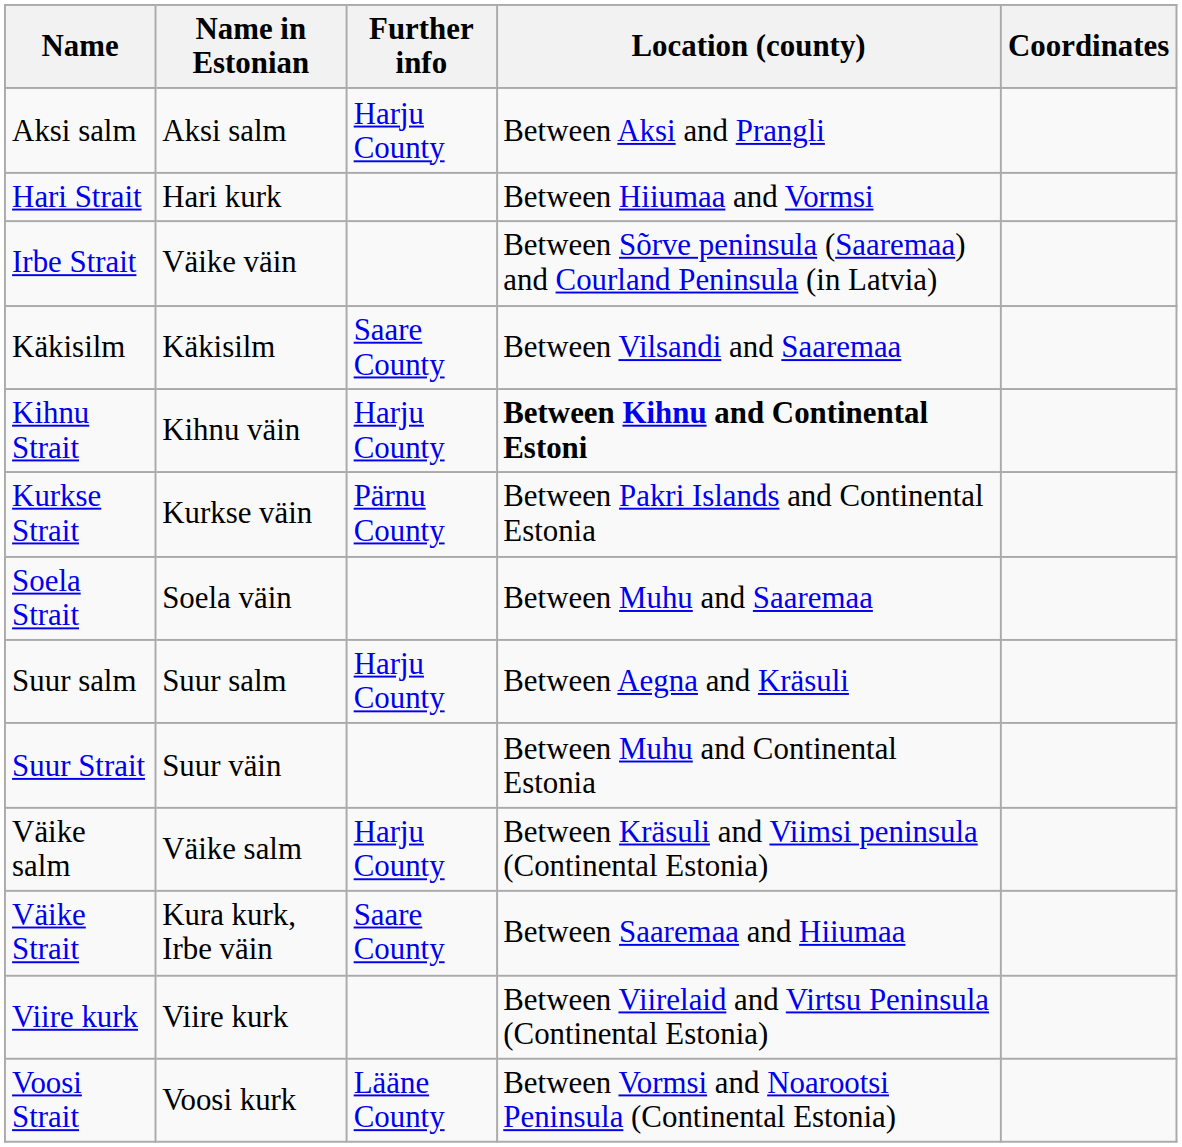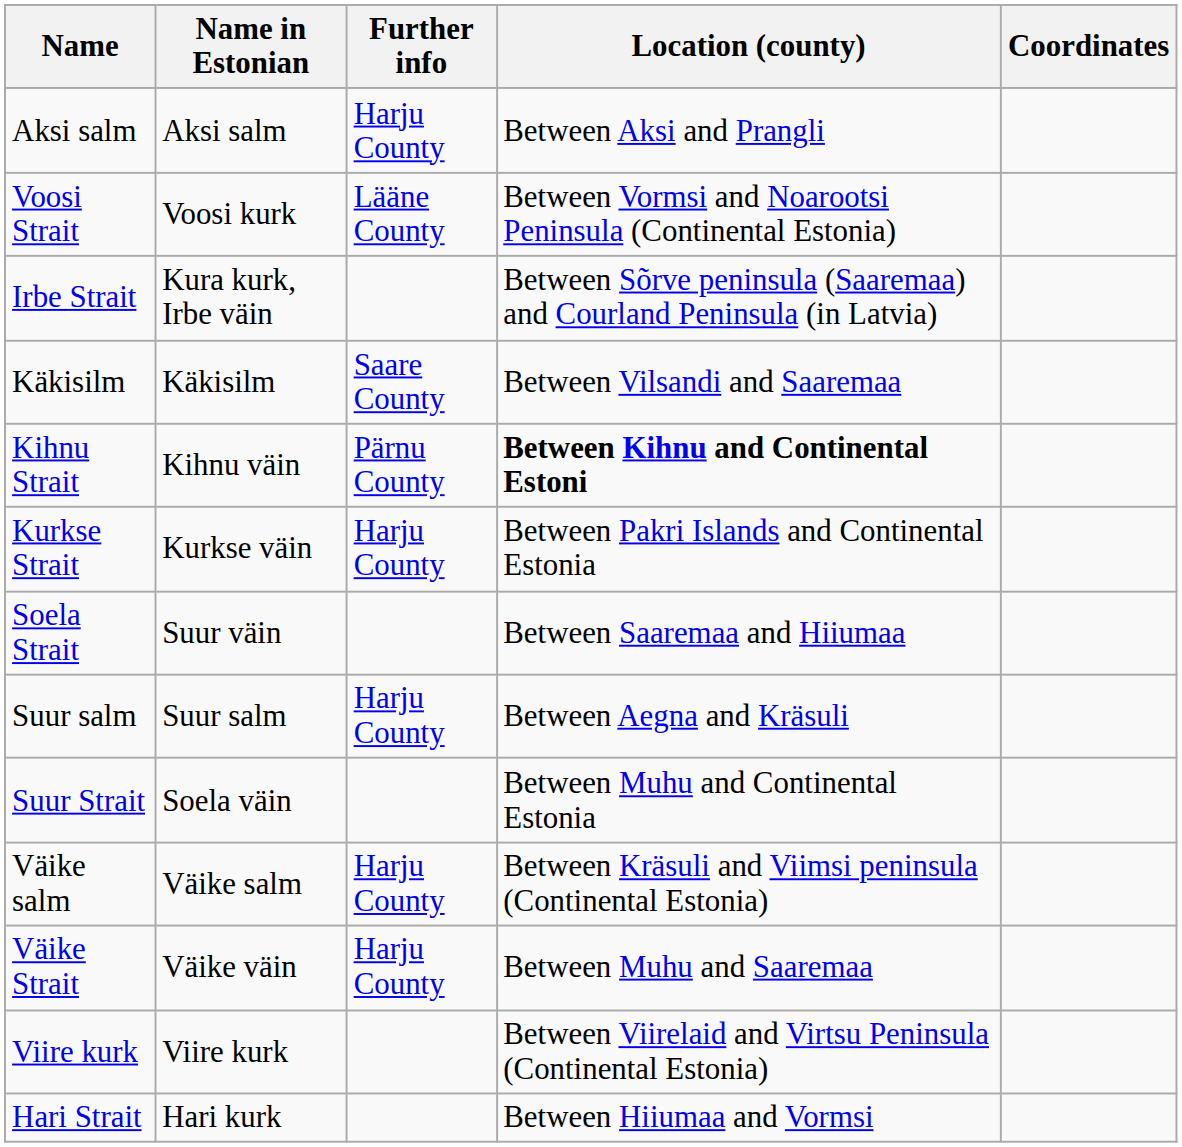rows swapped: Hari Strait <-> Voosi Strait
Irbe Strait | Name in Estonian: Väike väin -> Kura kurk, Irbe väin
Kihnu Strait | Further info: Harju County -> Pärnu County
Kurkse Strait | Further info: Pärnu County -> Harju County
Soela Strait | Name in Estonian: Soela väin -> Suur väin
Soela Strait | Location (county): Between Muhu and Saaremaa -> Between Saaremaa and Hiiumaa
Suur Strait | Name in Estonian: Suur väin -> Soela väin
Väike Strait | Name in Estonian: Kura kurk, Irbe väin -> Väike väin
Väike Strait | Further info: Saare County -> Harju County
Väike Strait | Location (county): Between Saaremaa and Hiiumaa -> Between Muhu and Saaremaa
